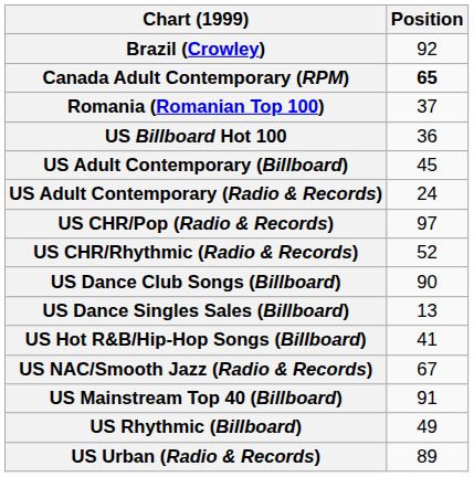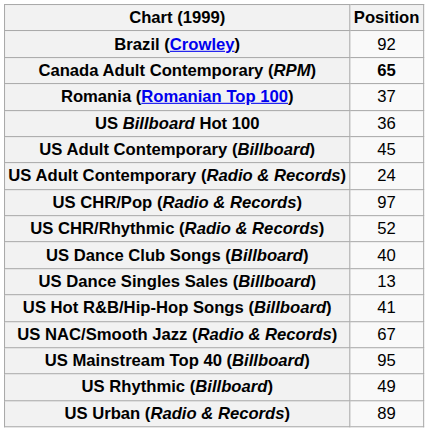US Dance Club Songs (Billboard) | Position: 90 -> 40
US Mainstream Top 40 (Billboard) | Position: 91 -> 95
